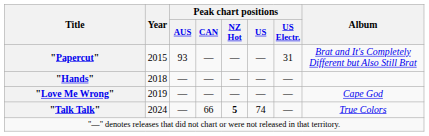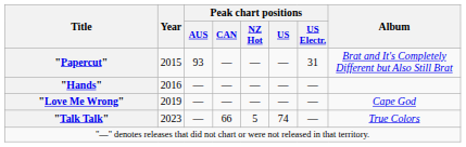"Hands" | Year: 2018 -> 2016
"Talk Talk" | Year: 2024 -> 2023
"Talk Talk" | Peak chart positions / NZ Hot: bold -> normal
